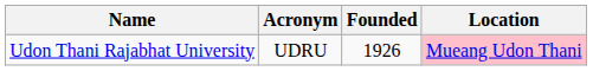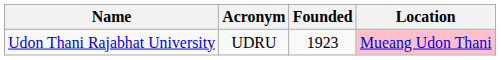Udon Thani Rajabhat University | Founded: 1926 -> 1923
